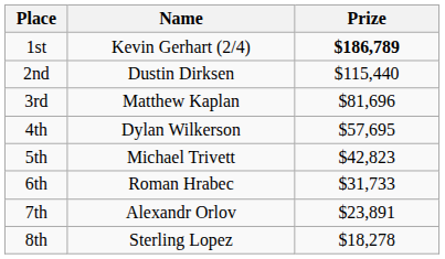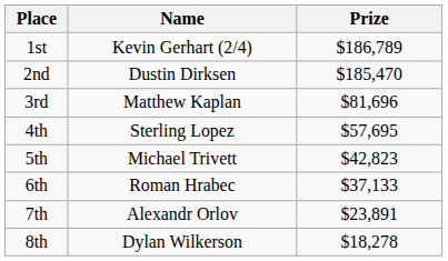1st | Prize: bold -> normal
2nd | Prize: $115,440 -> $185,470
4th | Name: Dylan Wilkerson -> Sterling Lopez
6th | Prize: $31,733 -> $37,133
8th | Name: Sterling Lopez -> Dylan Wilkerson
